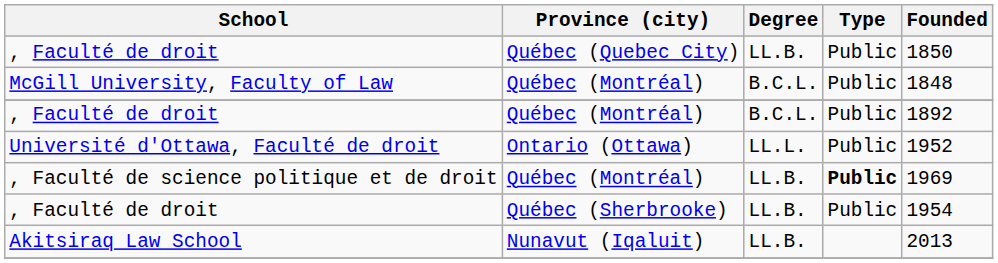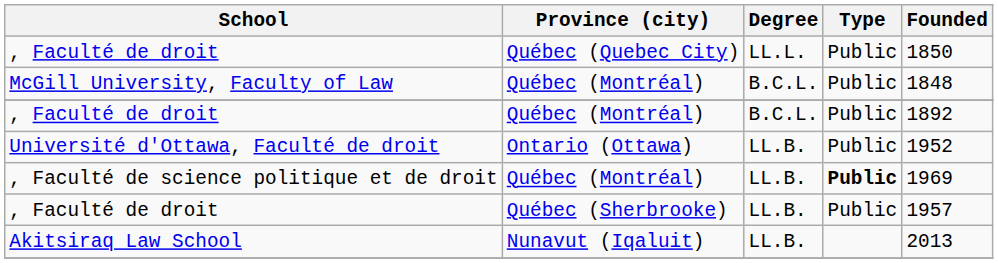, Faculté de droit / Québec (Quebec City) | Degree: LL.B. -> LL.L.
Université d'Ottawa, Faculté de droit | Degree: LL.L. -> LL.B.
, Faculté de droit / Québec (Sherbrooke) | Founded: 1954 -> 1957
